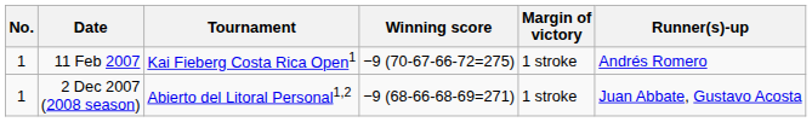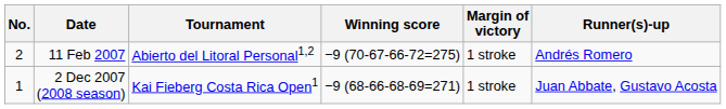11 Feb 2007 | No.: 1 -> 2
11 Feb 2007 | Tournament: Kai Fieberg Costa Rica Open1 -> Abierto del Litoral Personal1,2
2 Dec 2007 (2008 season) | Tournament: Abierto del Litoral Personal1,2 -> Kai Fieberg Costa Rica Open1
